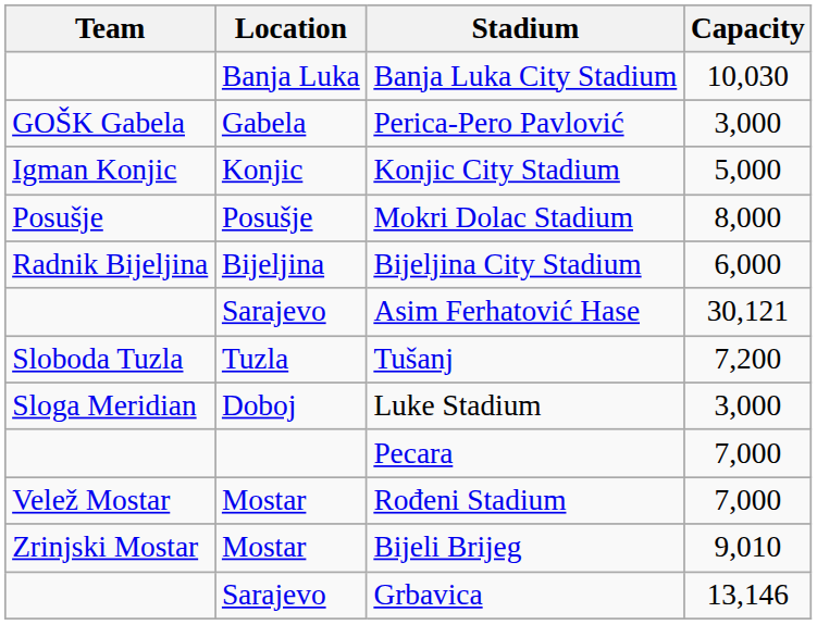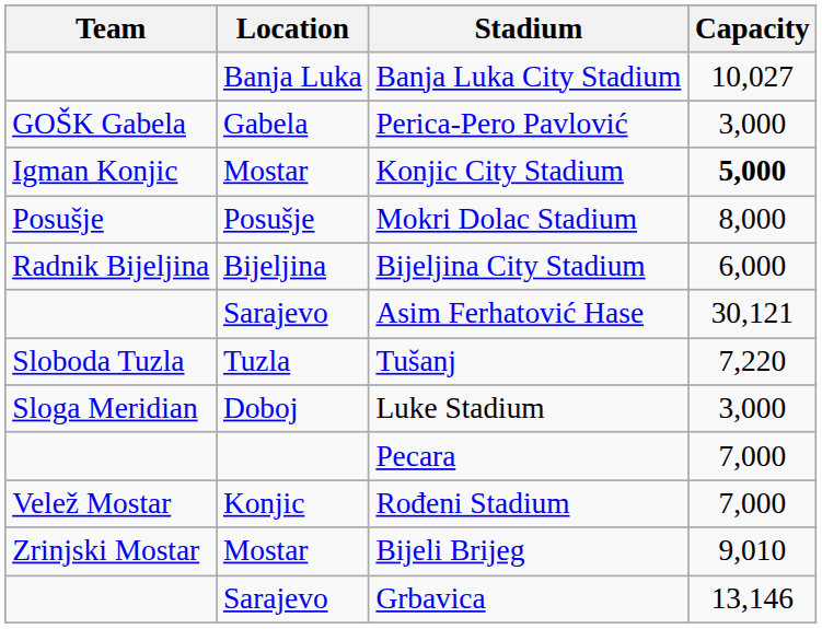Banja Luka City Stadium | Capacity: 10,030 -> 10,027
Konjic City Stadium | Location: Konjic -> Mostar
Konjic City Stadium | Capacity: normal -> bold
Tušanj | Capacity: 7,200 -> 7,220
Rođeni Stadium | Location: Mostar -> Konjic
